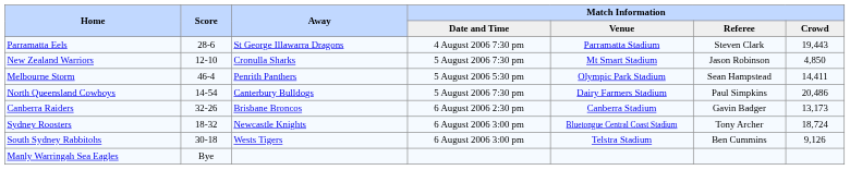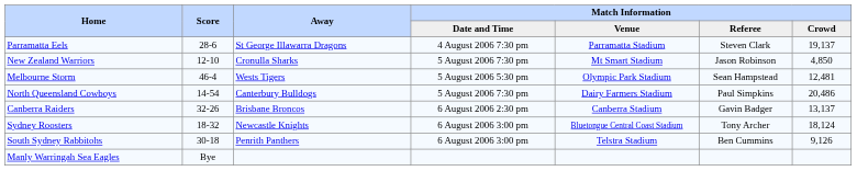Parramatta Eels | Match Information / Crowd: 19,443 -> 19,137
Melbourne Storm | Away: Penrith Panthers -> Wests Tigers
Melbourne Storm | Match Information / Crowd: 14,411 -> 12,481
Canberra Raiders | Match Information / Crowd: 13,173 -> 13,137
Sydney Roosters | Match Information / Crowd: 18,724 -> 18,124
South Sydney Rabbitohs | Away: Wests Tigers -> Penrith Panthers
